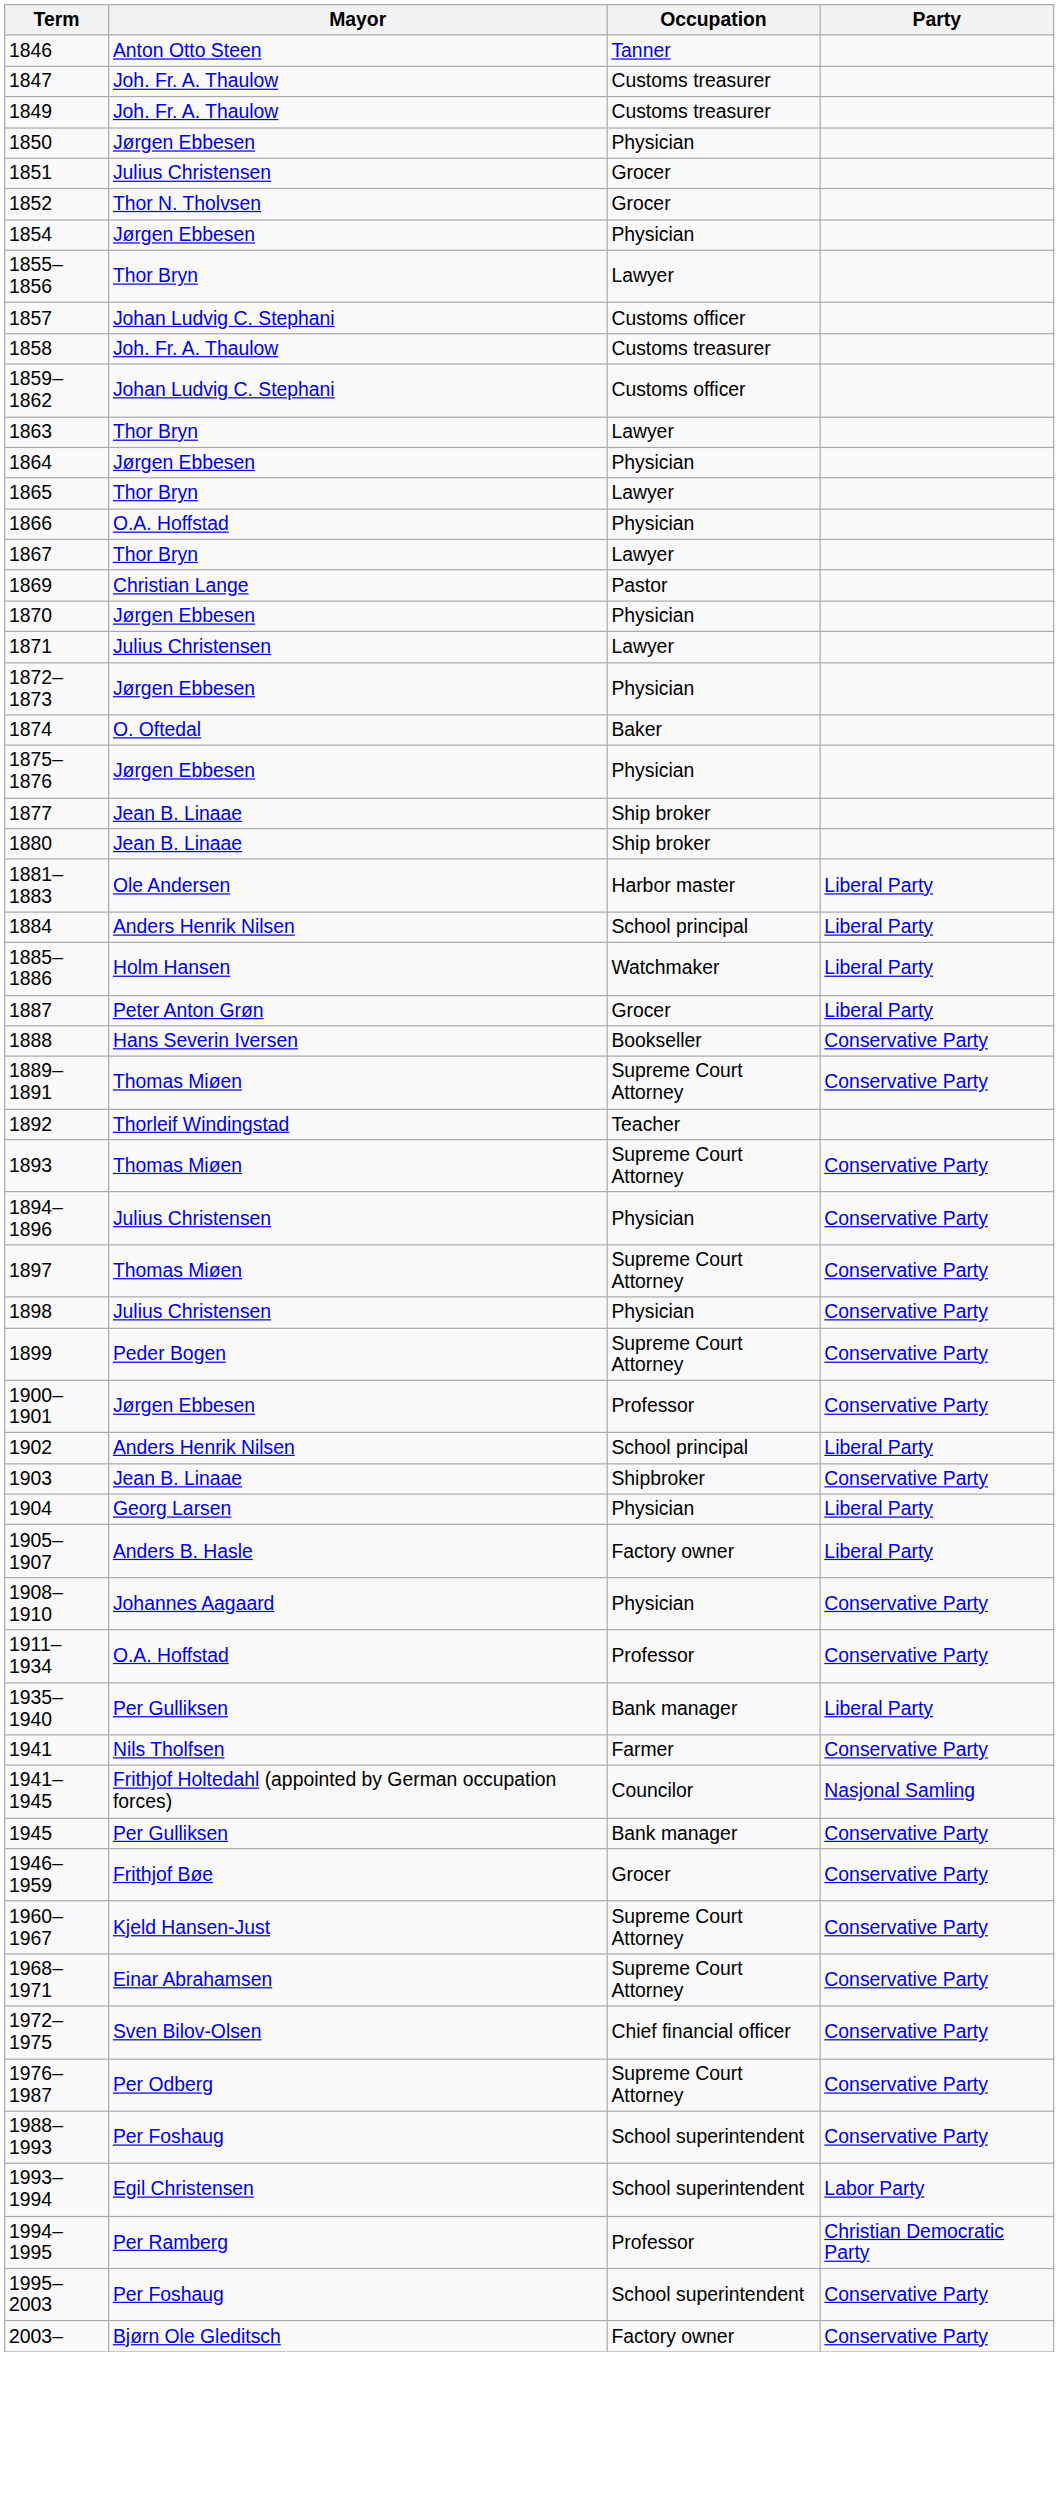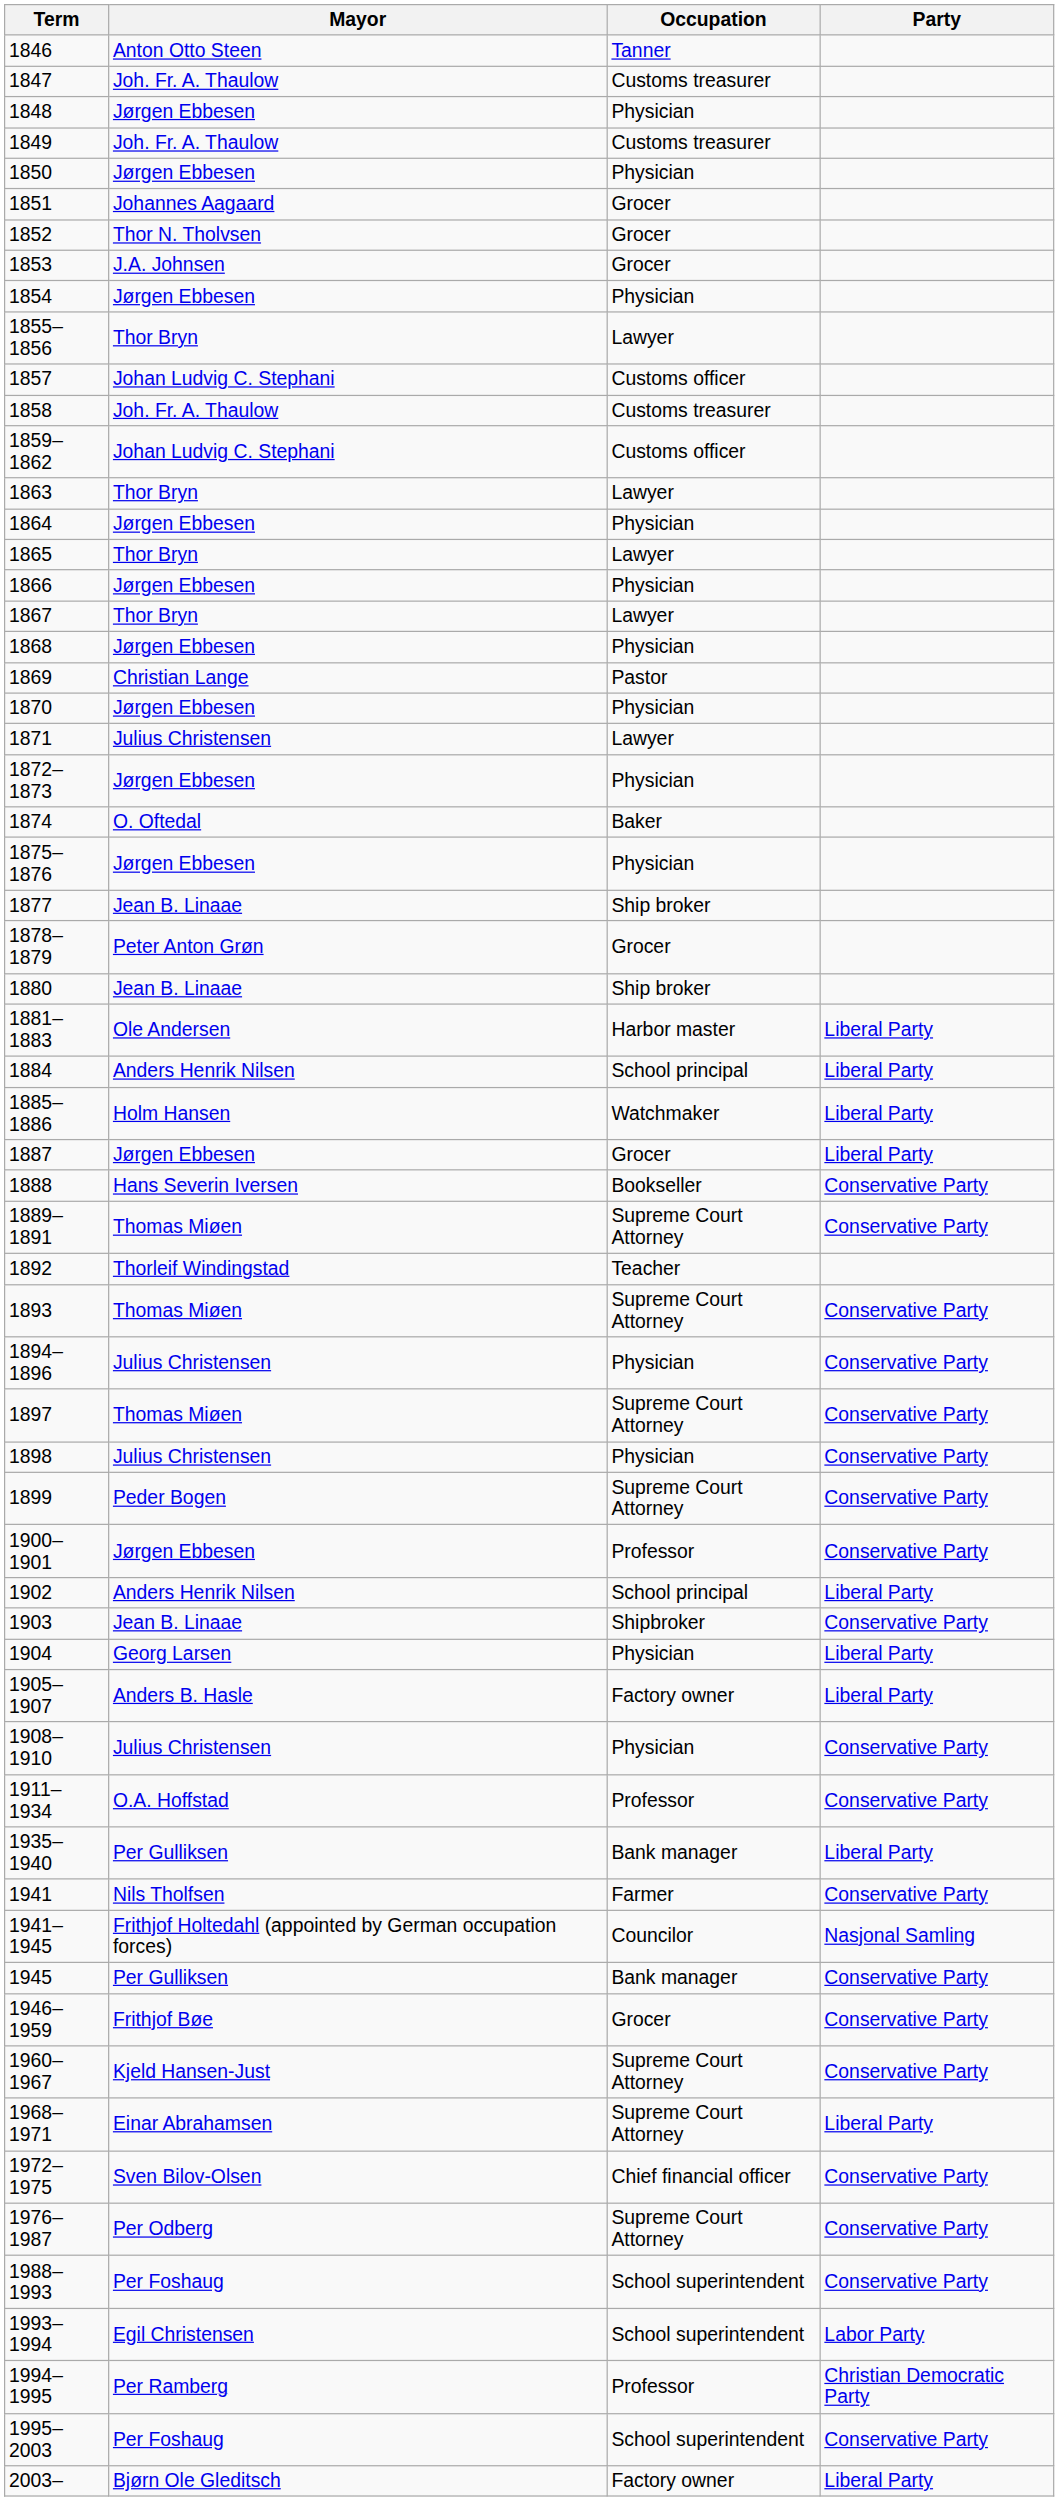+ row: 1848 | Jørgen Ebbesen | Physician
1851 | Mayor: Julius Christensen -> Johannes Aagaard
+ row: 1853 | J.A. Johnsen | Grocer
1866 | Mayor: O.A. Hoffstad -> Jørgen Ebbesen
+ row: 1868 | Jørgen Ebbesen | Physician
+ row: 1878–1879 | Peter Anton Grøn | Grocer
1887 | Mayor: Peter Anton Grøn -> Jørgen Ebbesen
1908–1910 | Mayor: Johannes Aagaard -> Julius Christensen
1968–1971 | Party: Conservative Party -> Liberal Party
2003– | Party: Conservative Party -> Liberal Party
